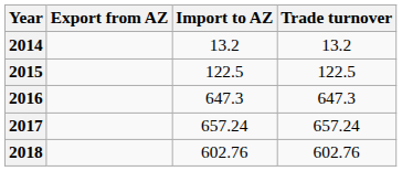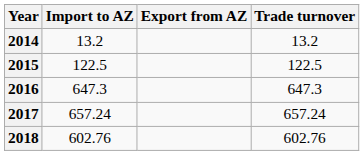columns swapped: Export from AZ <-> Import to AZ
